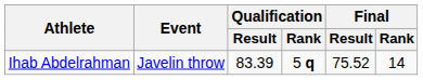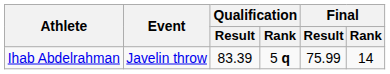Ihab Abdelrahman | Final / Result: 75.52 -> 75.99
